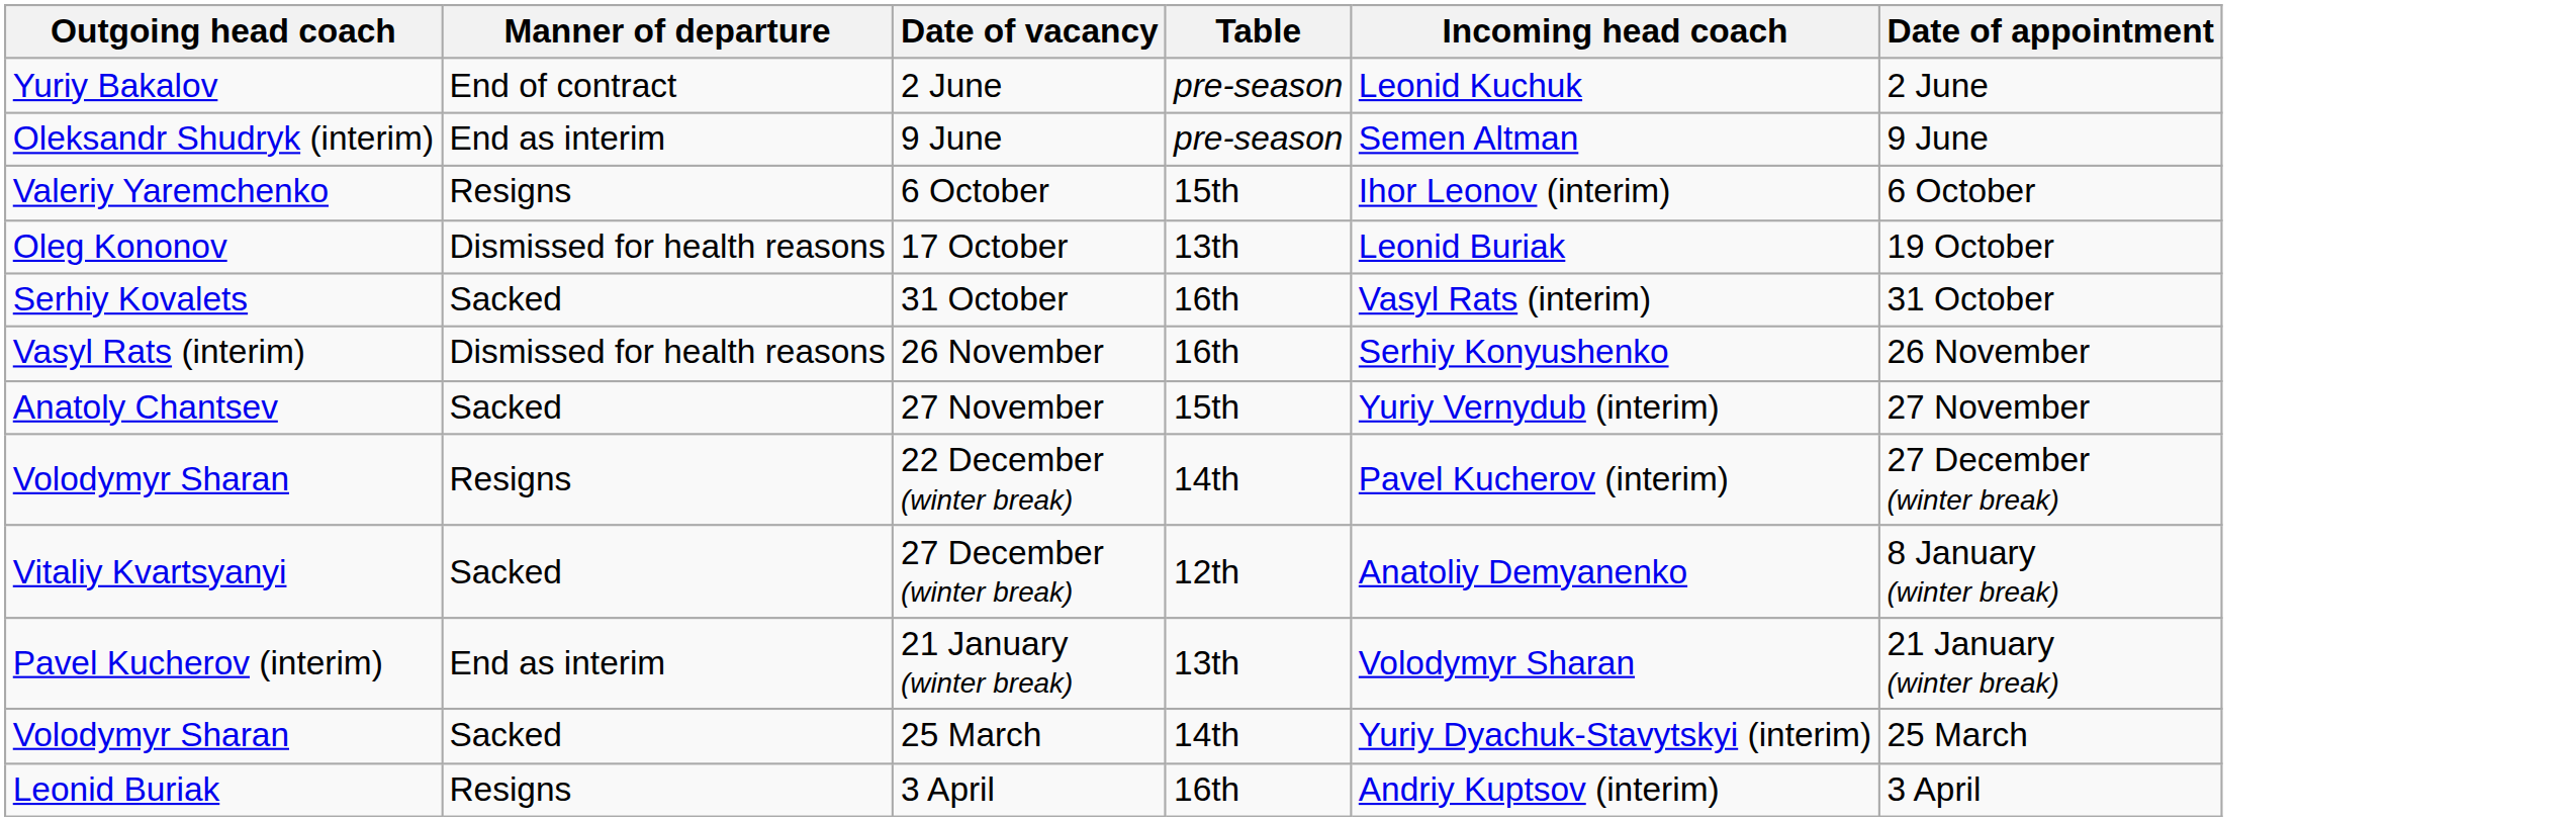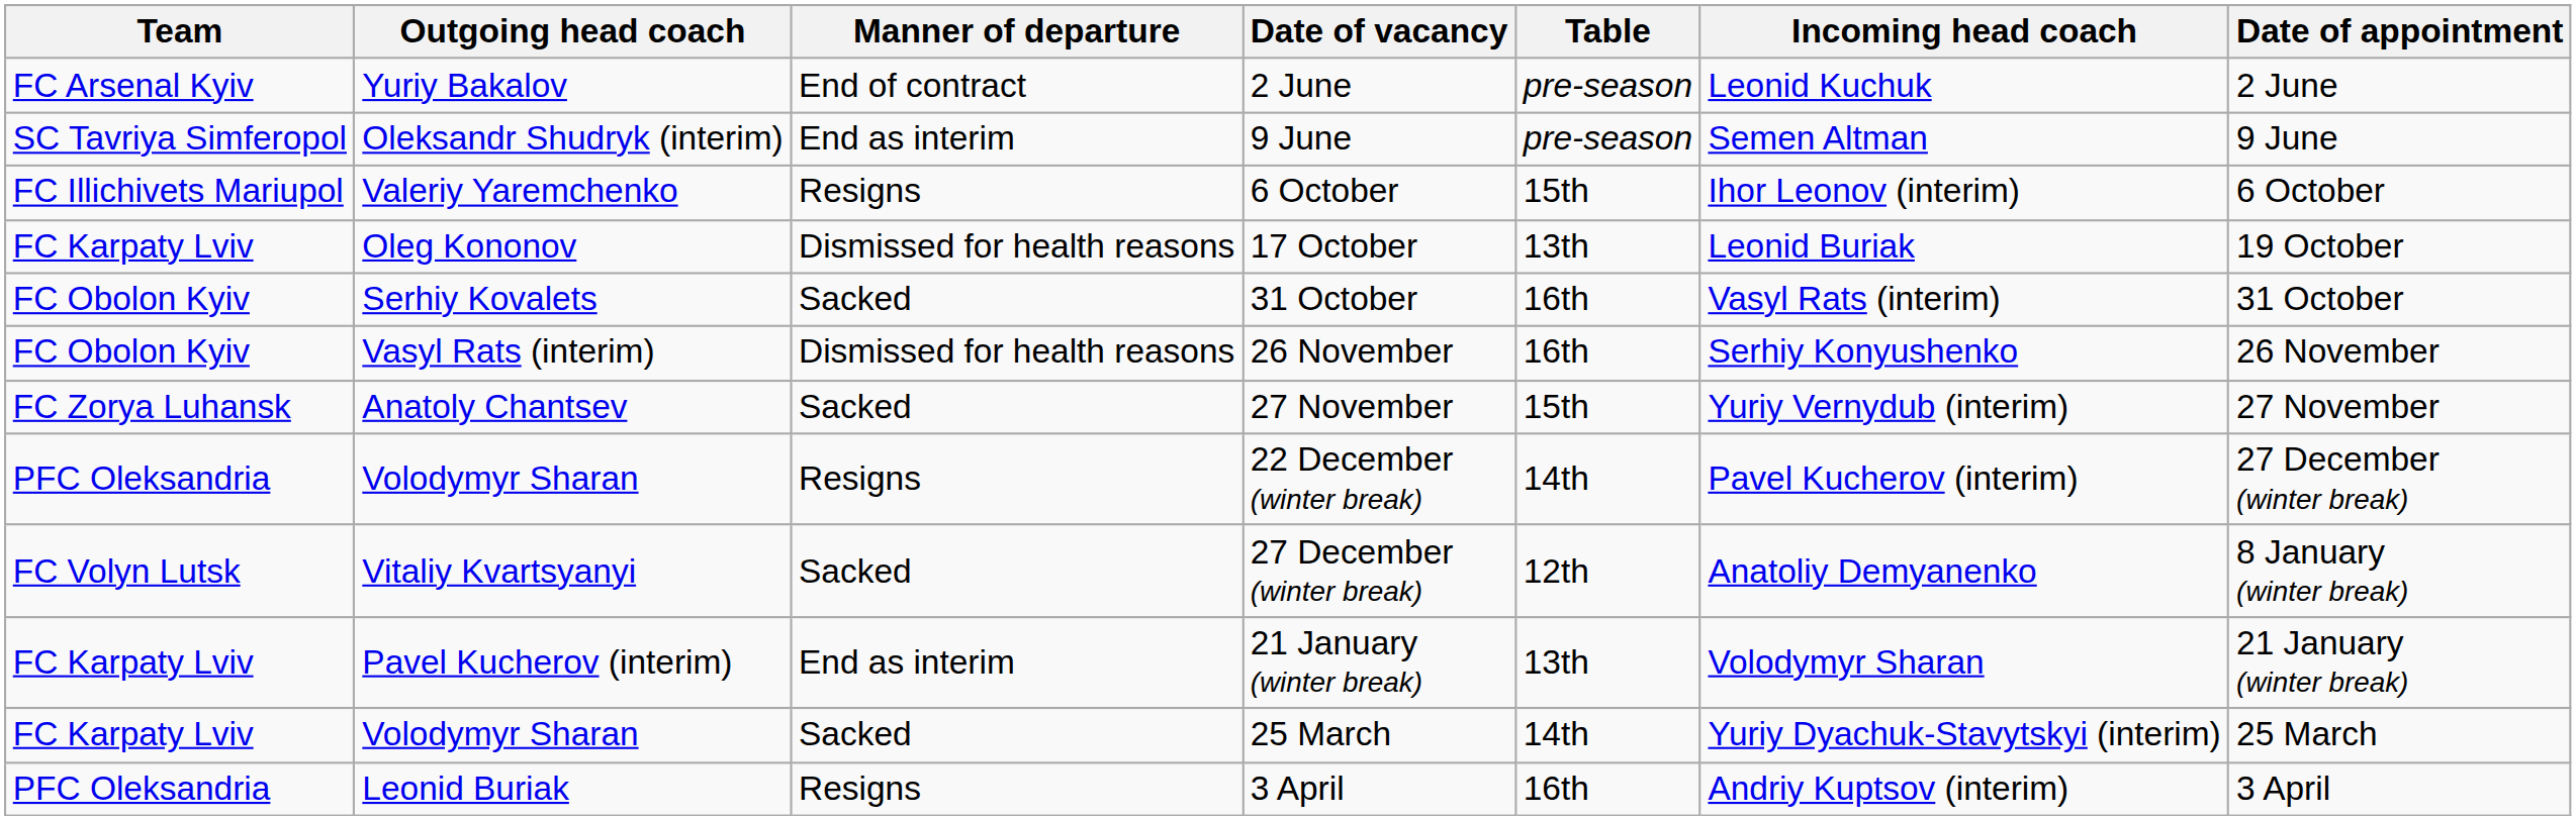+ column: Team | FC Arsenal Kyiv | SC Tavriya Simferopol | FC Illichivets Mariupol | FC Karpaty Lviv | FC Obolon Kyiv | FC Obolon Kyiv | FC Zorya Luhansk | PFC Oleksandria | FC Volyn Lutsk | FC Karpaty Lviv | FC Karpaty Lviv | PFC Oleksandria
